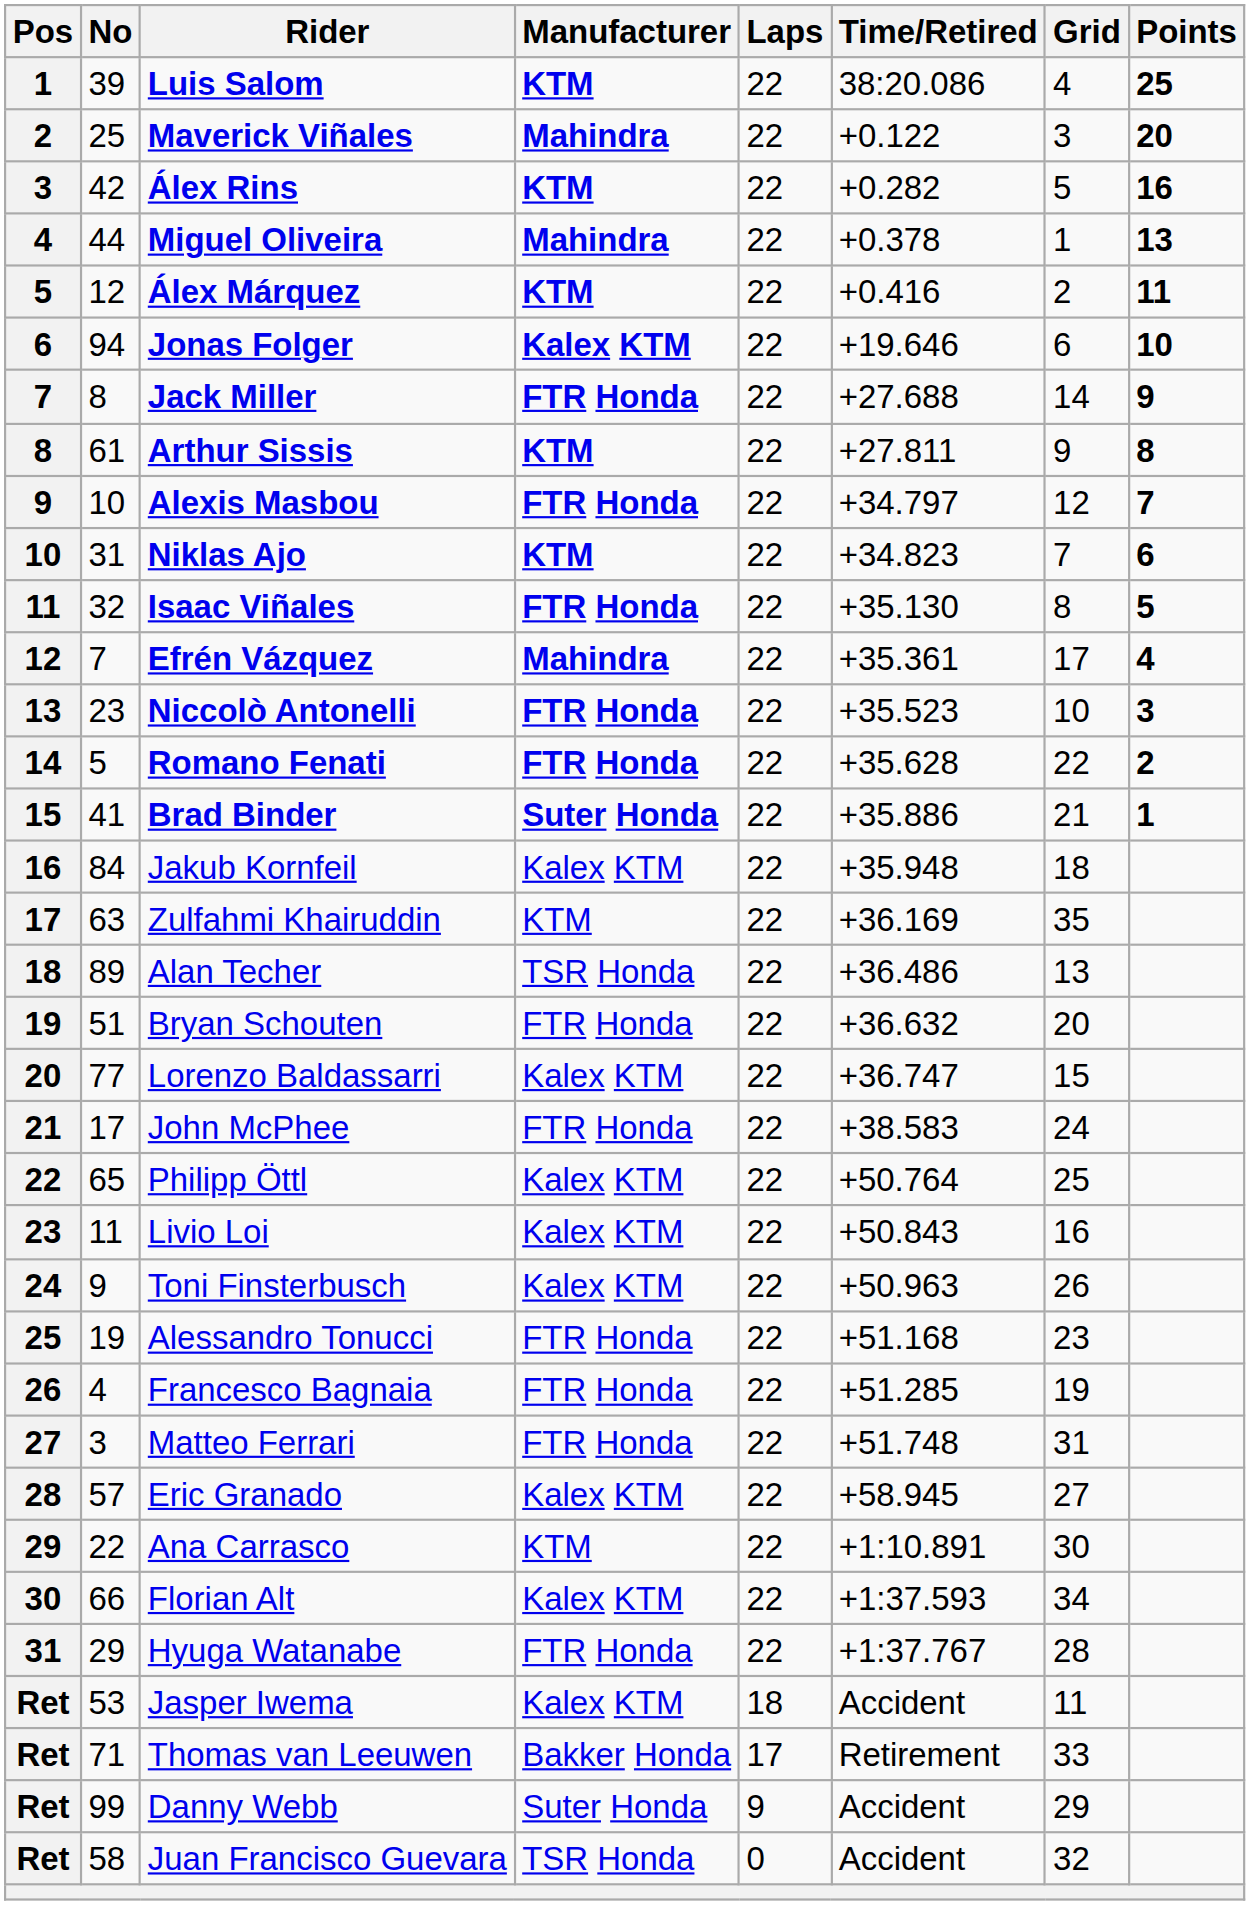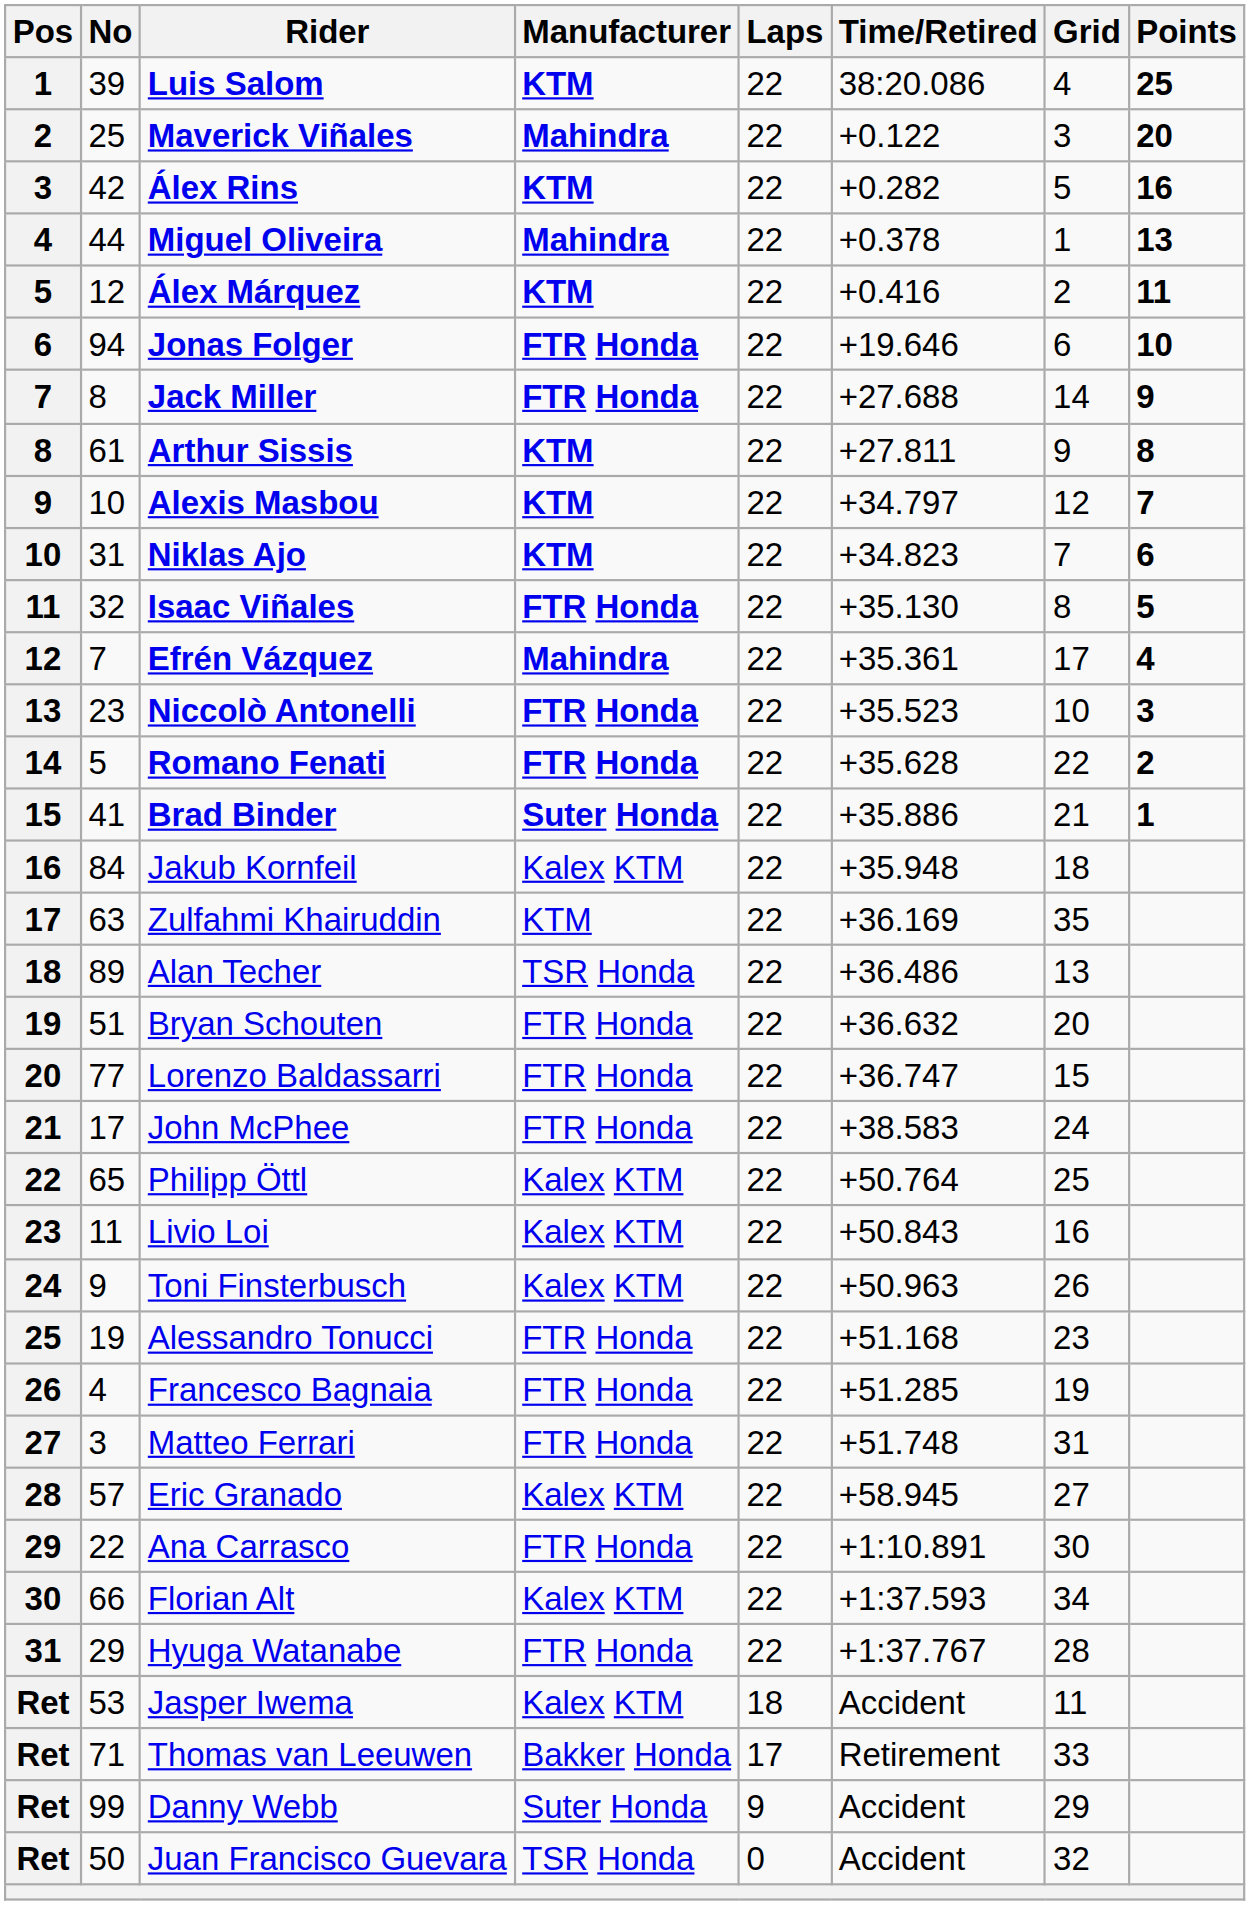Jonas Folger | Manufacturer: Kalex KTM -> FTR Honda
Alexis Masbou | Manufacturer: FTR Honda -> KTM
Lorenzo Baldassarri | Manufacturer: Kalex KTM -> FTR Honda
Ana Carrasco | Manufacturer: KTM -> FTR Honda
Juan Francisco Guevara | No: 58 -> 50
